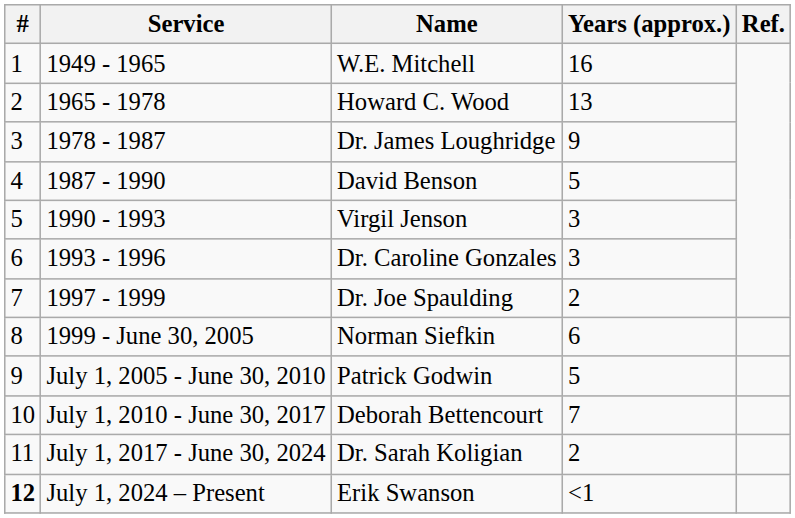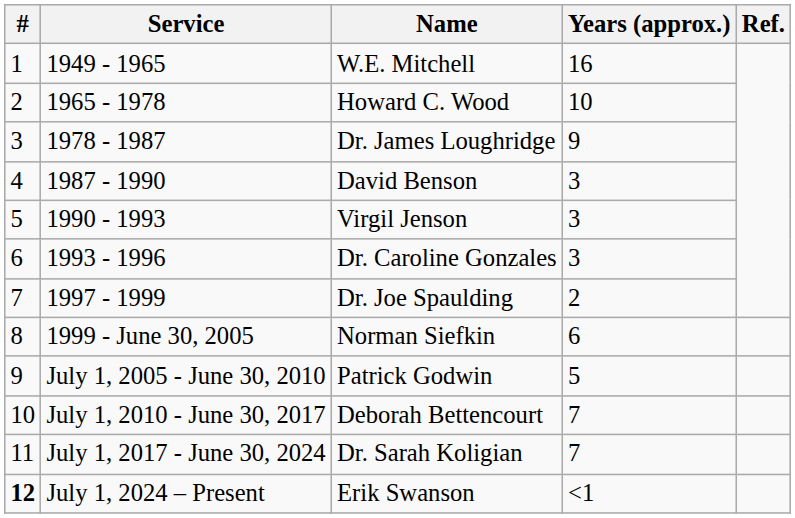Howard C. Wood | Years (approx.): 13 -> 10
David Benson | Years (approx.): 5 -> 3
Dr. Sarah Koligian | Years (approx.): 2 -> 7
